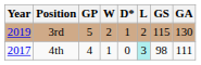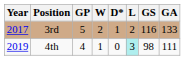3rd | Year: 2019 -> 2017
3rd | GS: 115 -> 116
3rd | GA: 130 -> 133
4th | Year: 2017 -> 2019
